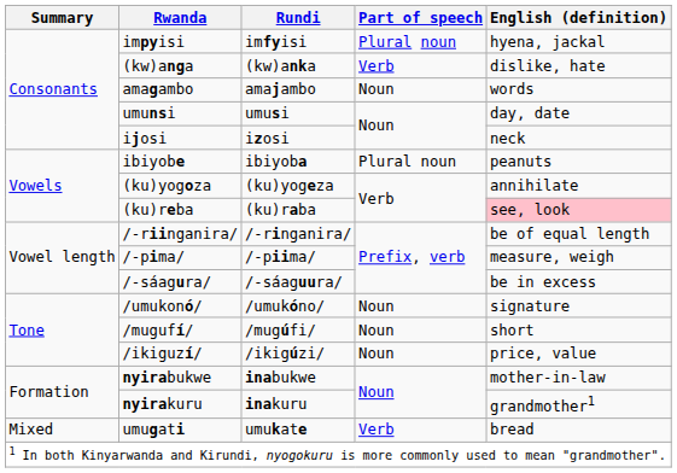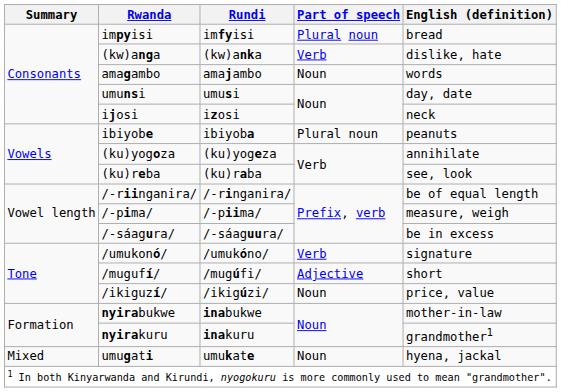impyisi | English (definition): hyena, jackal -> bread
(ku)reba | English (definition): pink background -> no background
/umukonó/ | Part of speech: Noun -> Verb
/mugufí/ | Part of speech: Noun -> Adjective
umugati | Part of speech: Verb -> Noun
umugati | English (definition): bread -> hyena, jackal
